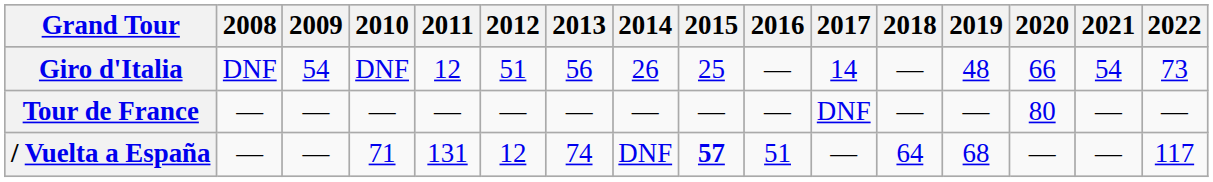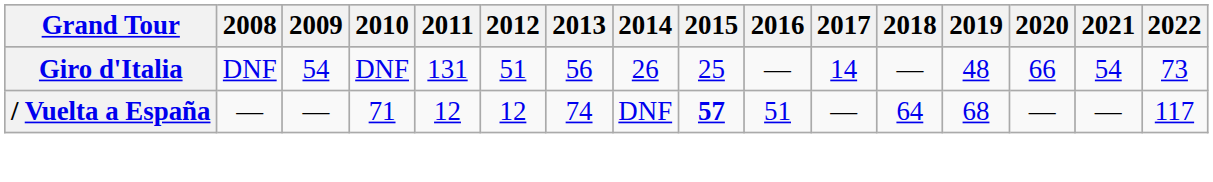Giro d'Italia | 2011: 12 -> 131
- row: Tour de France | — | — | — | — | — | — | — | — | — | DNF | — | — | 80 | — | —
/ Vuelta a España | 2011: 131 -> 12
